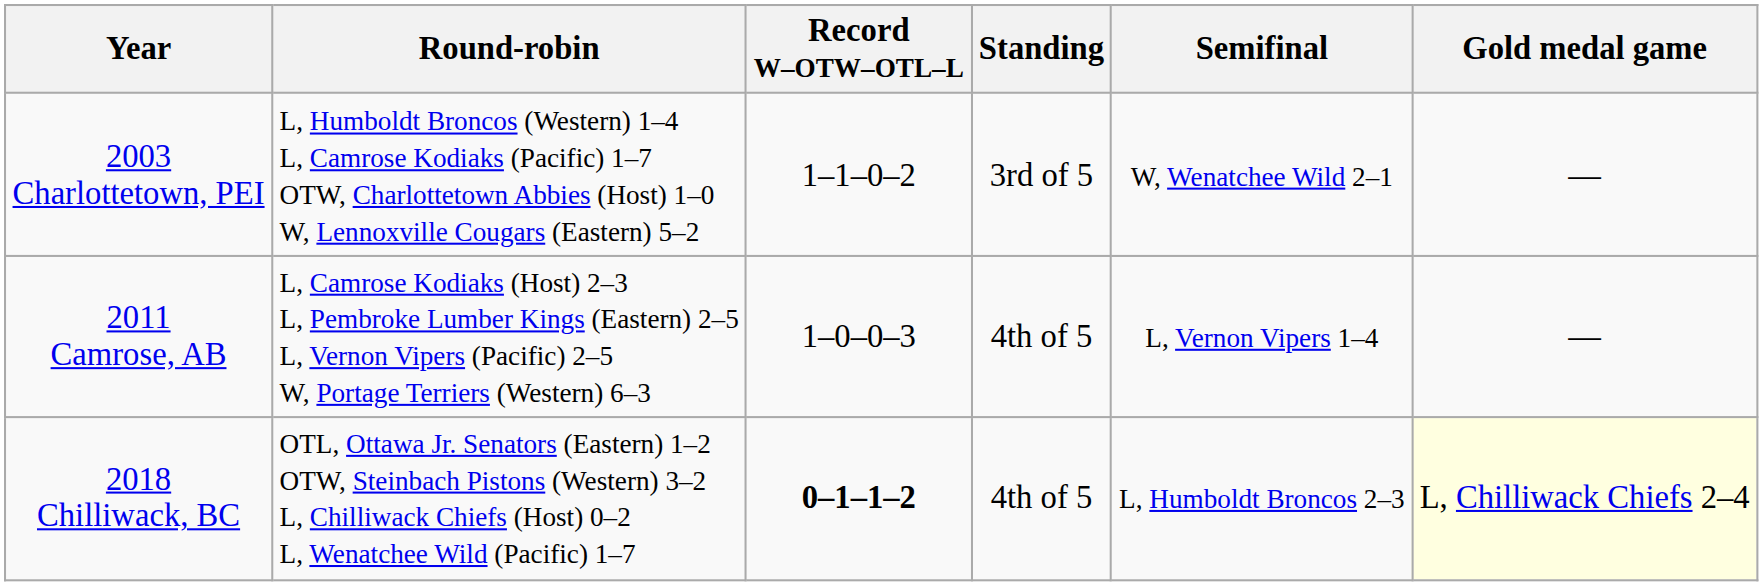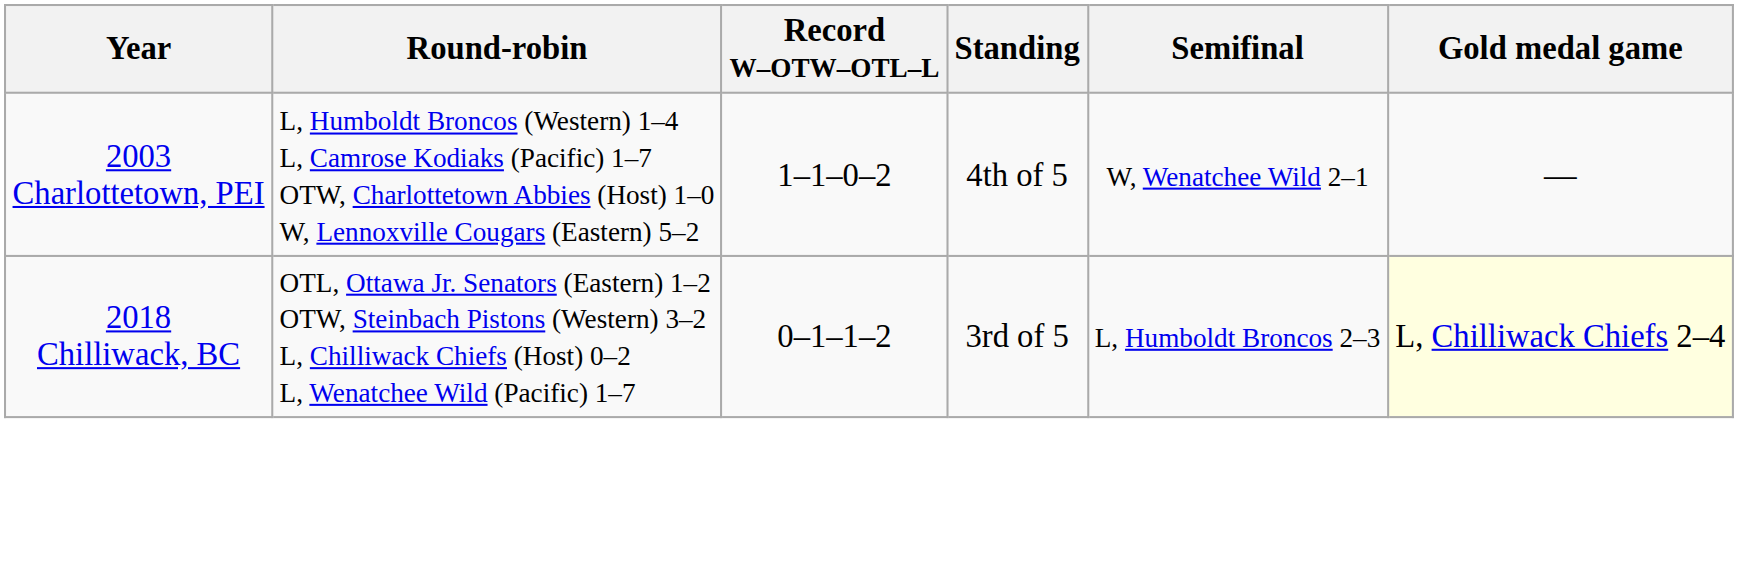2003 Charlottetown, PEI | Standing: 3rd of 5 -> 4th of 5
- row: 2011 Camrose, AB | L, Camrose Kodiaks (Host) 2–3 L, Pembroke Lumber Kings (Eastern) 2–5 L, Vernon Vipers (Pacific) 2–5 W, Portage Terriers (Western) 6–3 | 1–0–0–3 | 4th of 5 | L, Vernon Vipers 1–4 | —
2018 Chilliwack, BC | Record W–OTW–OTL–L: bold -> normal
2018 Chilliwack, BC | Standing: 4th of 5 -> 3rd of 5
